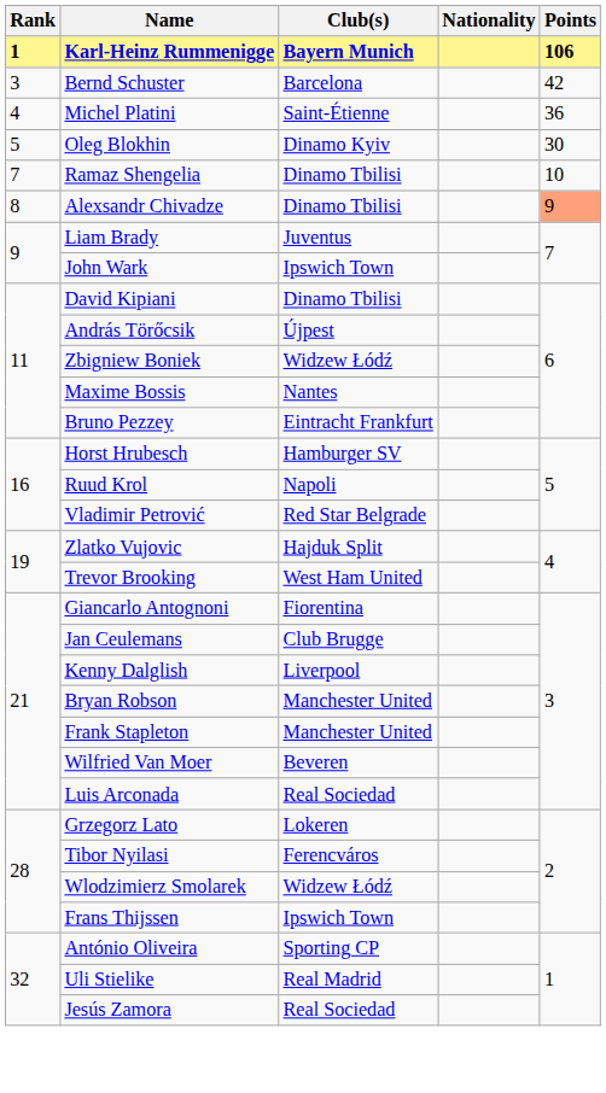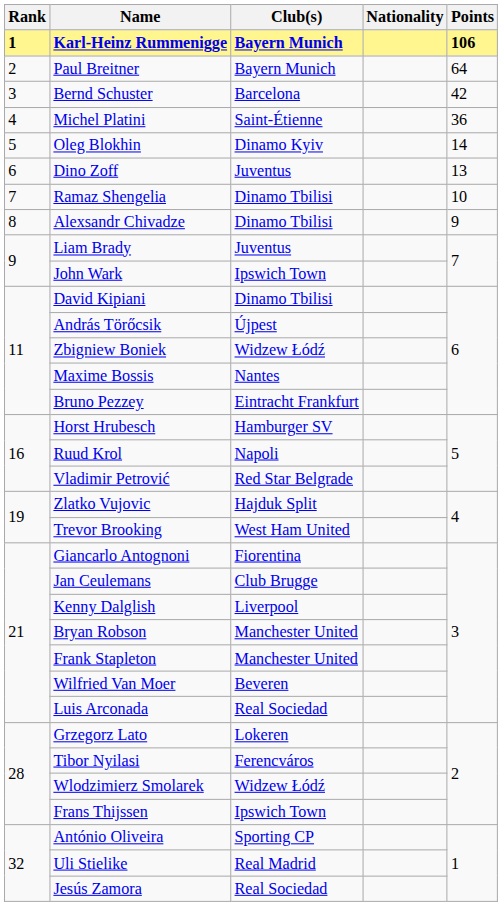+ row: 2 | Paul Breitner | Bayern Munich | 64
Oleg Blokhin | Points: 30 -> 14
+ row: 6 | Dino Zoff | Juventus | 13
Alexsandr Chivadze | Points: lightsalmon background -> no background
